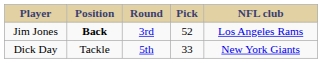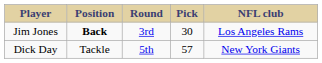Jim Jones | Pick: 52 -> 30
Dick Day | Pick: 33 -> 57
